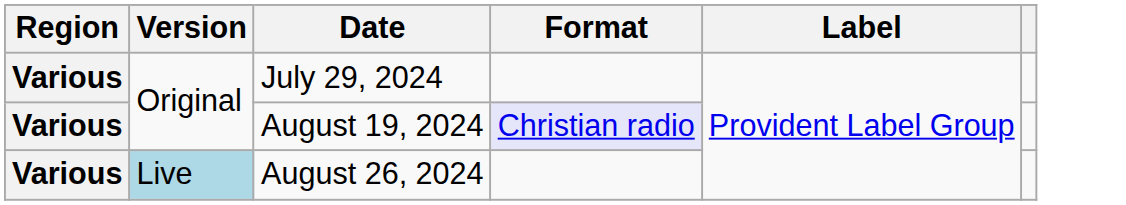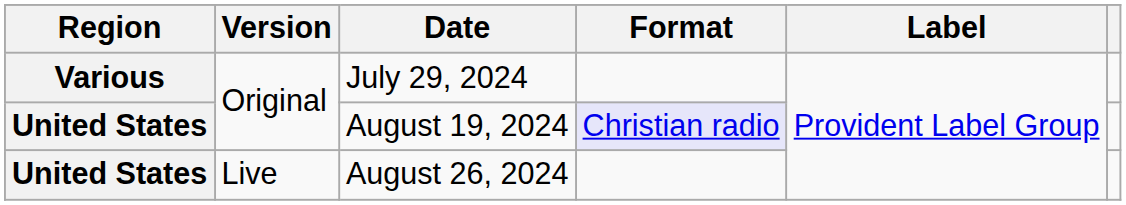August 19, 2024 | Region: Various -> United States
August 26, 2024 | Region: Various -> United States
August 26, 2024 | Version: lightblue background -> no background
